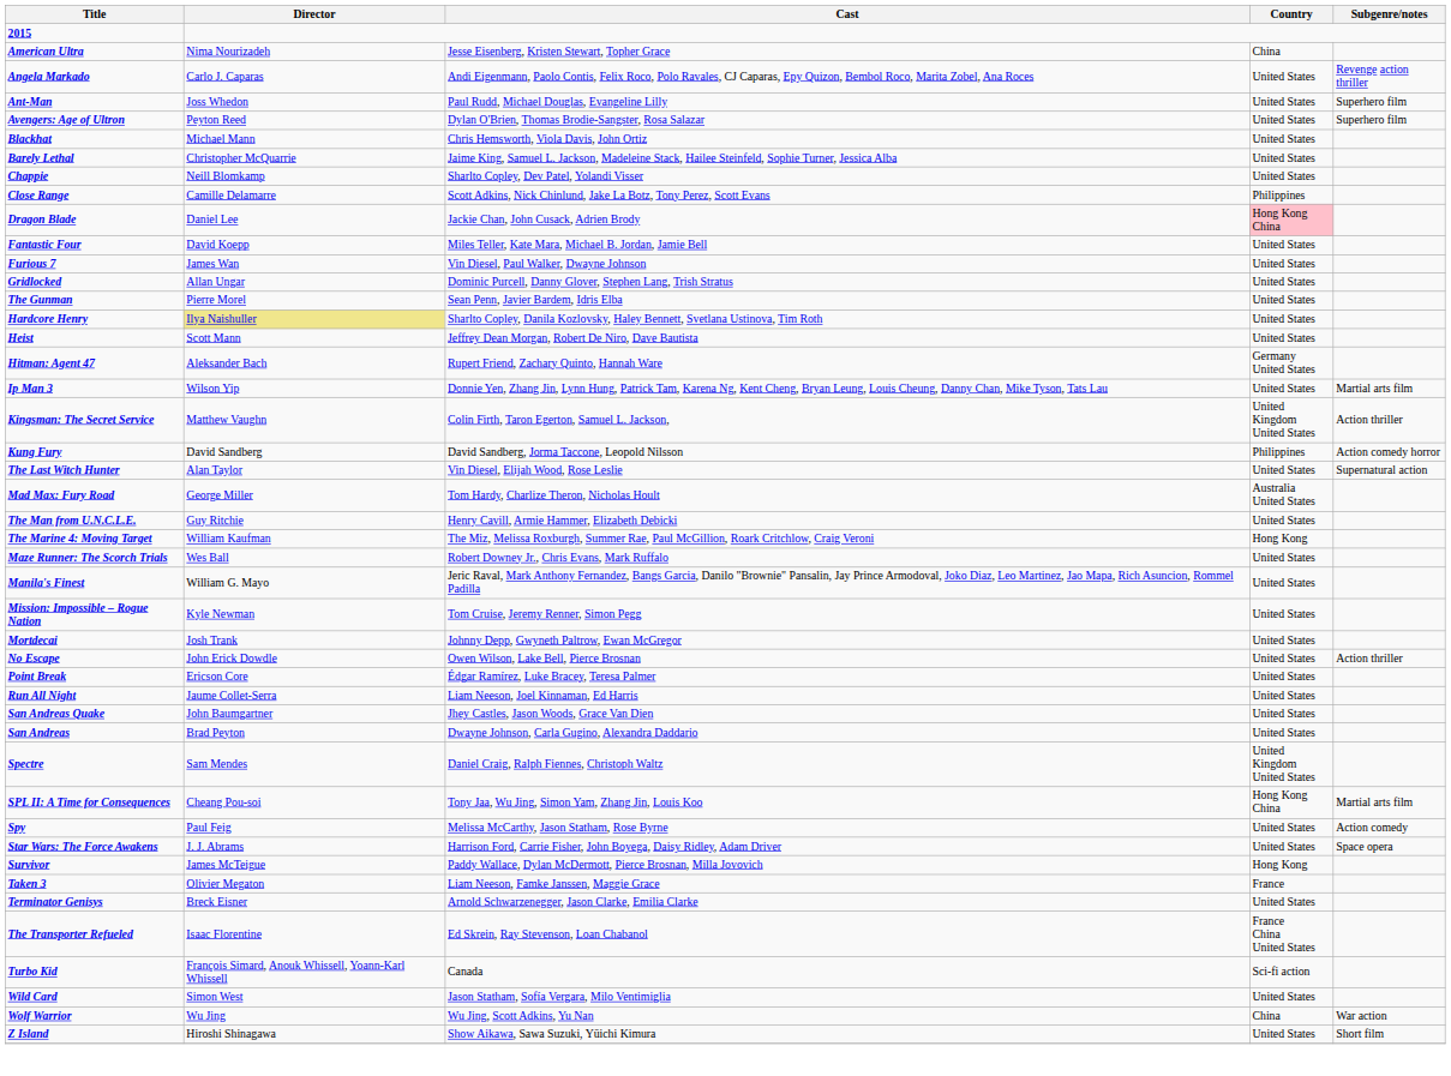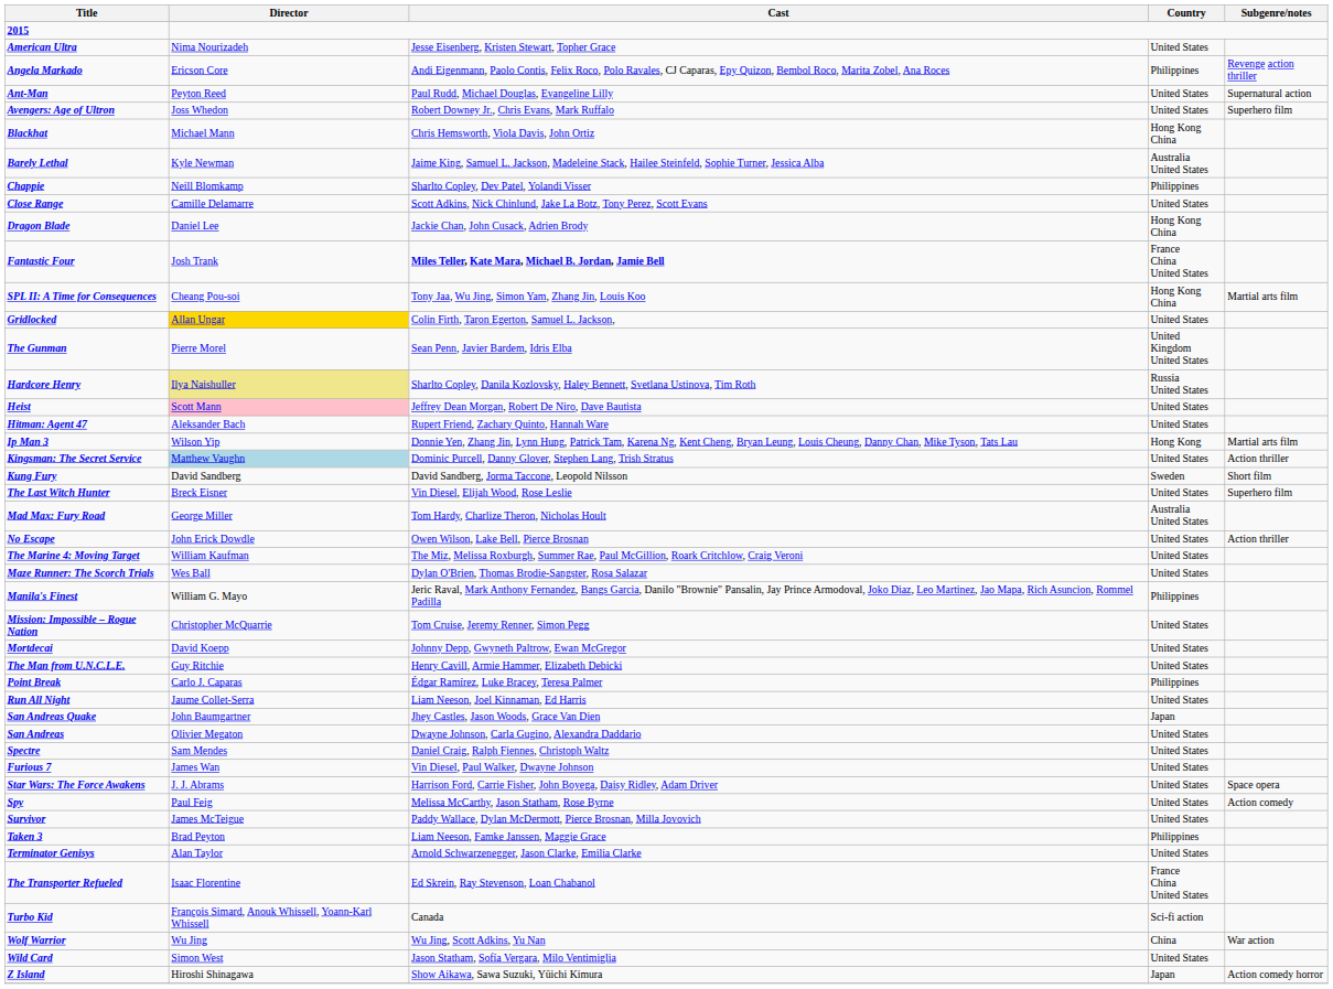American Ultra | Country: China -> United States
Angela Markado | Director: Carlo J. Caparas -> Ericson Core
Angela Markado | Country: United States -> Philippines
Ant-Man | Director: Joss Whedon -> Peyton Reed
Ant-Man | Subgenre/notes: Superhero film -> Supernatural action
Avengers: Age of Ultron | Director: Peyton Reed -> Joss Whedon
Avengers: Age of Ultron | Cast: Dylan O'Brien, Thomas Brodie-Sangster, Rosa Salazar -> Robert Downey Jr., Chris Evans, Mark Ruffalo
Blackhat | Country: United States -> Hong Kong China
Barely Lethal | Director: Christopher McQuarrie -> Kyle Newman
Barely Lethal | Country: United States -> Australia United States
Chappie | Country: United States -> Philippines
Close Range | Country: Philippines -> United States
Dragon Blade | Country: pink background -> no background
Fantastic Four | Director: David Koepp -> Josh Trank
Fantastic Four | Cast: normal -> bold
Fantastic Four | Country: United States -> France China United States
rows swapped: Furious 7 <-> SPL II: A Time for Consequences
Gridlocked | Director: no background -> gold background
Gridlocked | Cast: Dominic Purcell, Danny Glover, Stephen Lang, Trish Stratus -> Colin Firth, Taron Egerton, Samuel L. Jackson,
The Gunman | Country: United States -> United Kingdom United States
Hardcore Henry | Country: United States -> Russia United States
Heist | Director: no background -> pink background
Hitman: Agent 47 | Country: Germany United States -> United States
Ip Man 3 | Country: United States -> Hong Kong
Kingsman: The Secret Service | Director: no background -> lightblue background
Kingsman: The Secret Service | Cast: Colin Firth, Taron Egerton, Samuel L. Jackson, -> Dominic Purcell, Danny Glover, Stephen Lang, Trish Stratus
Kingsman: The Secret Service | Country: United Kingdom United States -> United States
Kung Fury | Country: Philippines -> Sweden
Kung Fury | Subgenre/notes: Action comedy horror -> Short film
The Last Witch Hunter | Director: Alan Taylor -> Breck Eisner
The Last Witch Hunter | Subgenre/notes: Supernatural action -> Superhero film
rows swapped: The Man from U.N.C.L.E. <-> No Escape
The Marine 4: Moving Target | Country: Hong Kong -> United States
Maze Runner: The Scorch Trials | Cast: Robert Downey Jr., Chris Evans, Mark Ruffalo -> Dylan O'Brien, Thomas Brodie-Sangster, Rosa Salazar
Manila's Finest | Country: United States -> Philippines
Mission: Impossible – Rogue Nation | Director: Kyle Newman -> Christopher McQuarrie
Mortdecai | Director: Josh Trank -> David Koepp
Point Break | Director: Ericson Core -> Carlo J. Caparas
Point Break | Country: United States -> Philippines
San Andreas Quake | Country: United States -> Japan
San Andreas | Director: Brad Peyton -> Olivier Megaton
Spectre | Country: United Kingdom United States -> United States
rows swapped: Spy <-> Star Wars: The Force Awakens
Survivor | Country: Hong Kong -> United States
Taken 3 | Director: Olivier Megaton -> Brad Peyton
Taken 3 | Country: France -> Philippines
Terminator Genisys | Director: Breck Eisner -> Alan Taylor
rows swapped: Wild Card <-> Wolf Warrior
Z Island | Country: United States -> Japan
Z Island | Subgenre/notes: Short film -> Action comedy horror
